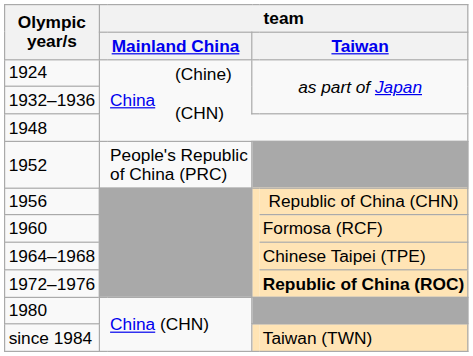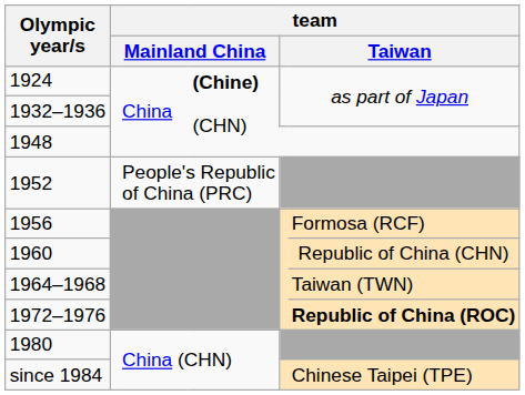1924 | column 4: normal -> bold
1956 | column 6: Republic of China (CHN) -> Formosa (RCF)
1960 | column 6: Formosa (RCF) -> Republic of China (CHN)
1964–1968 | column 6: Chinese Taipei (TPE) -> Taiwan (TWN)
since 1984 | column 6: Taiwan (TWN) -> Chinese Taipei (TPE)
